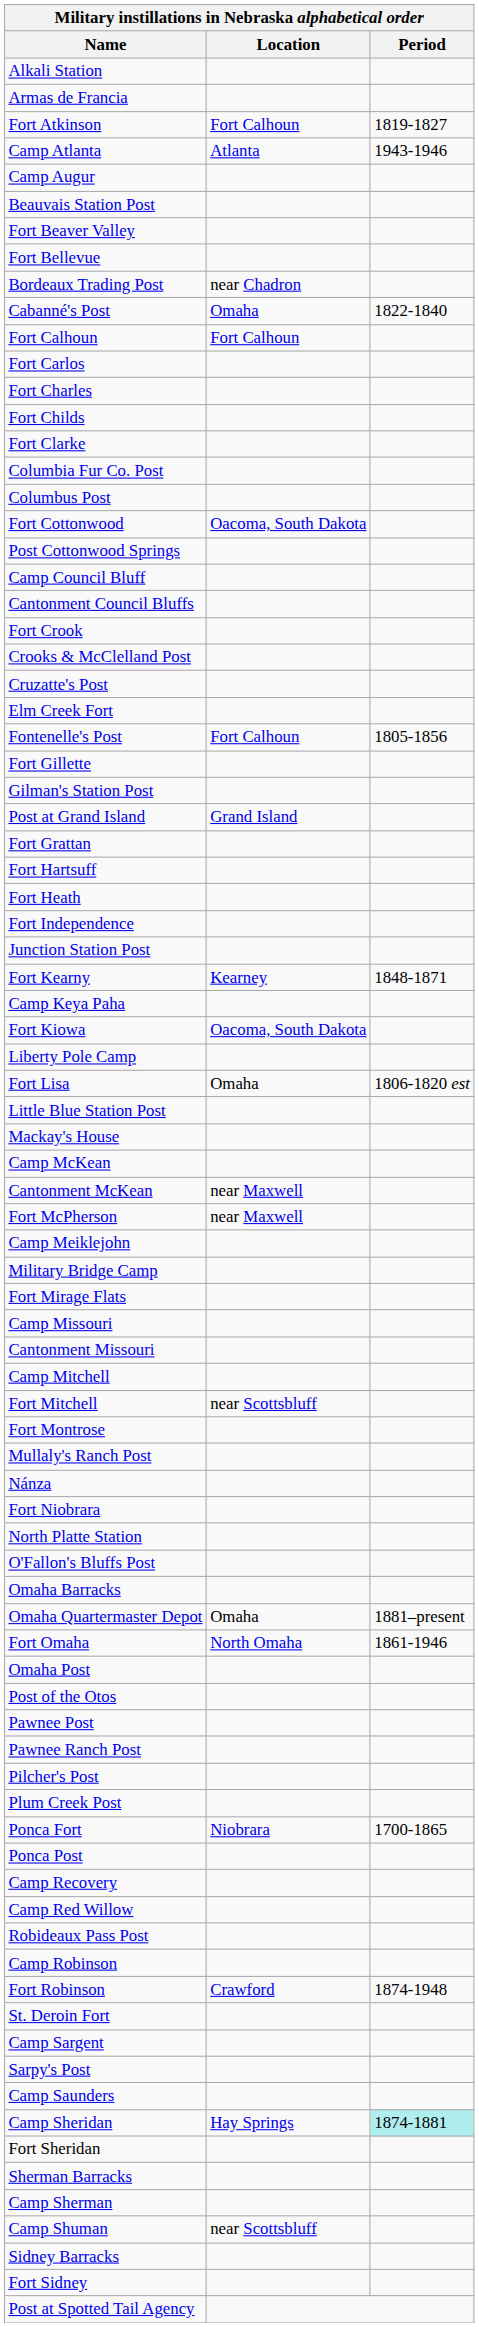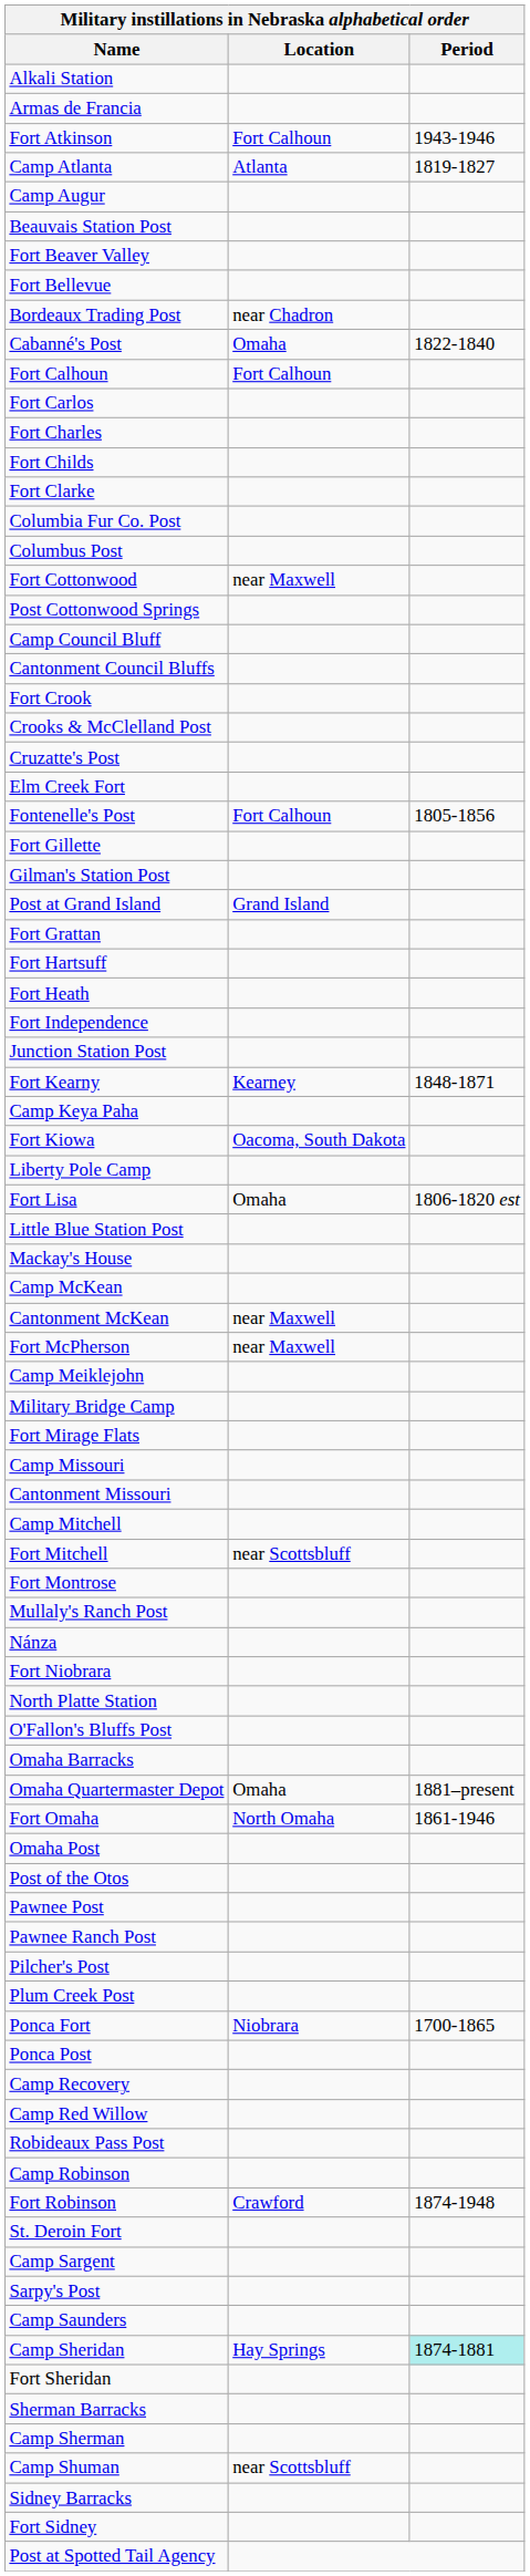Fort Atkinson | Period: 1819-1827 -> 1943-1946
Camp Atlanta | Period: 1943-1946 -> 1819-1827
Fort Cottonwood | Location: Oacoma, South Dakota -> near Maxwell
